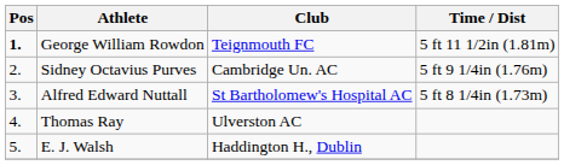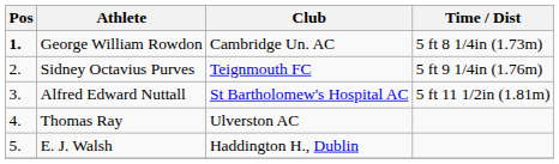George William Rowdon | Club: Teignmouth FC -> Cambridge Un. AC
George William Rowdon | Time / Dist: 5 ft 11 1/2in (1.81m) -> 5 ft 8 1/4in (1.73m)
Sidney Octavius Purves | Club: Cambridge Un. AC -> Teignmouth FC
Alfred Edward Nuttall | Time / Dist: 5 ft 8 1/4in (1.73m) -> 5 ft 11 1/2in (1.81m)
